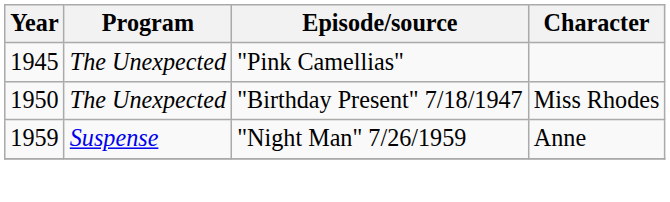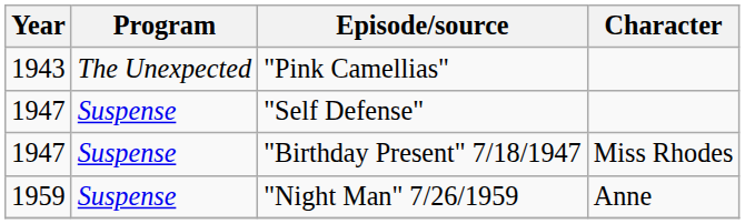"Pink Camellias" | Year: 1945 -> 1943
+ row: 1947 | Suspense | "Self Defense"
"Birthday Present" 7/18/1947 | Year: 1950 -> 1947
"Birthday Present" 7/18/1947 | Program: The Unexpected -> Suspense
